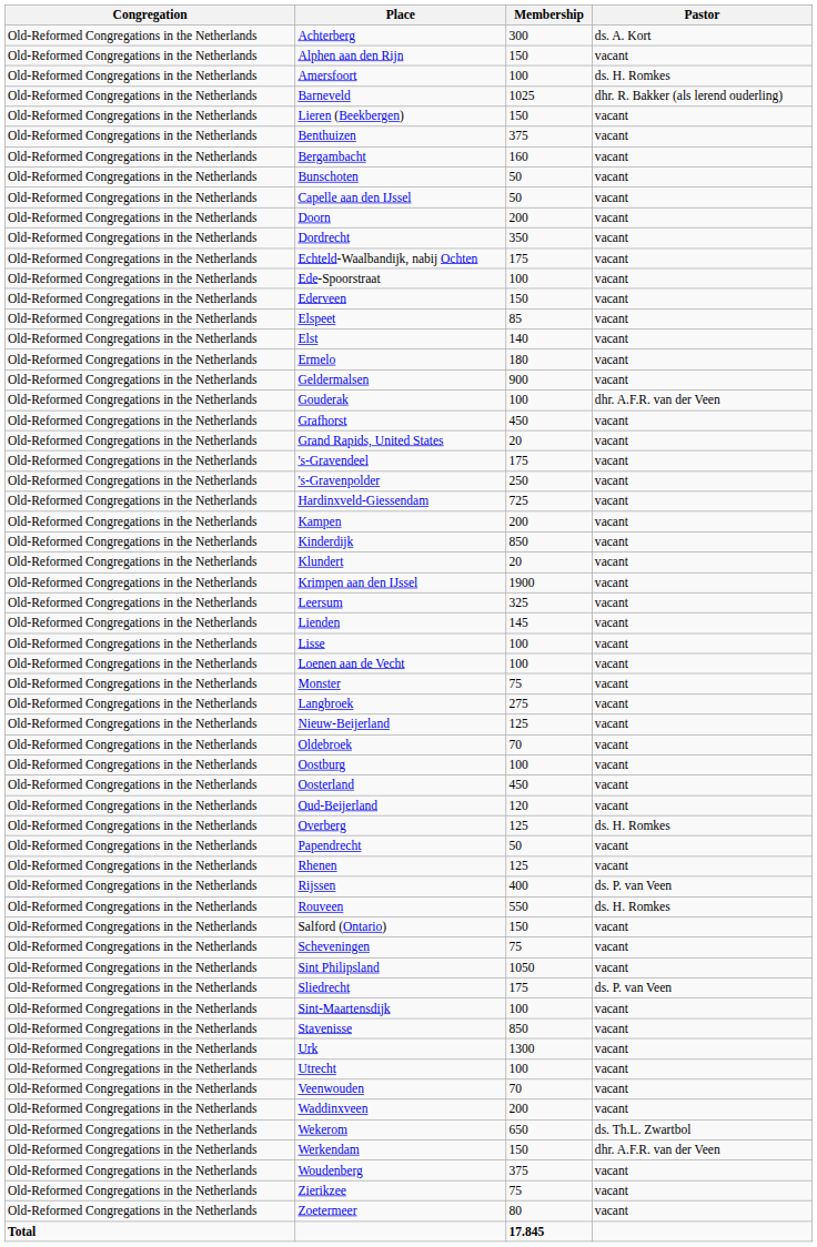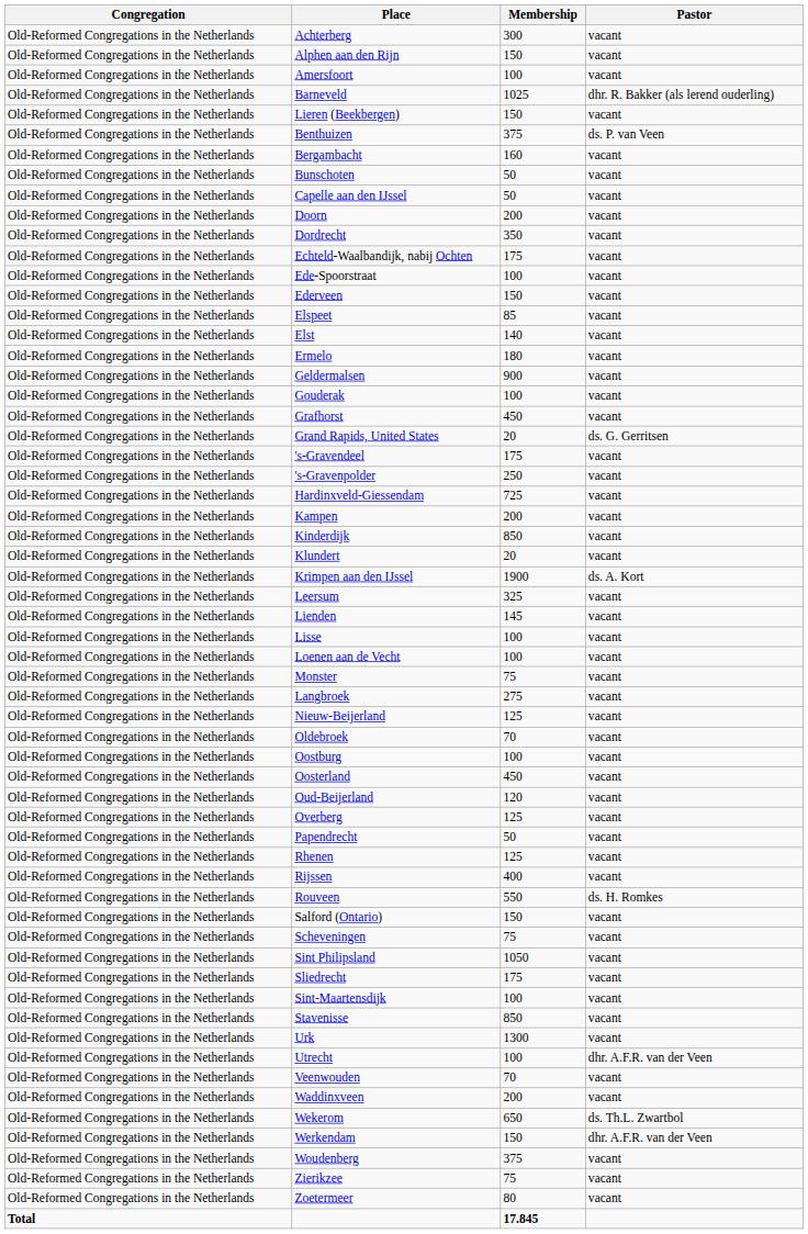Achterberg | Pastor: ds. A. Kort -> vacant
Amersfoort | Pastor: ds. H. Romkes -> vacant
Benthuizen | Pastor: vacant -> ds. P. van Veen
Gouderak | Pastor: dhr. A.F.R. van der Veen -> vacant
Grand Rapids, United States | Pastor: vacant -> ds. G. Gerritsen
Krimpen aan den IJssel | Pastor: vacant -> ds. A. Kort
Overberg | Pastor: ds. H. Romkes -> vacant
Rijssen | Pastor: ds. P. van Veen -> vacant
Sliedrecht | Pastor: ds. P. van Veen -> vacant
Utrecht | Pastor: vacant -> dhr. A.F.R. van der Veen
